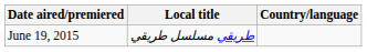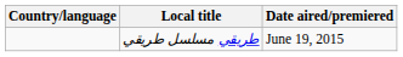columns swapped: Country/language <-> Date aired/premiered
